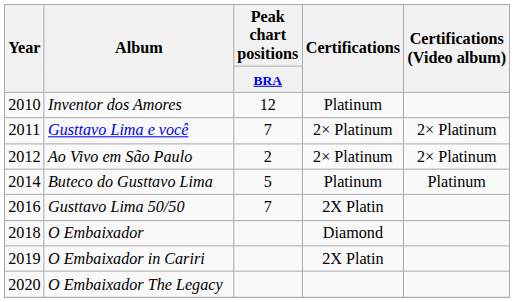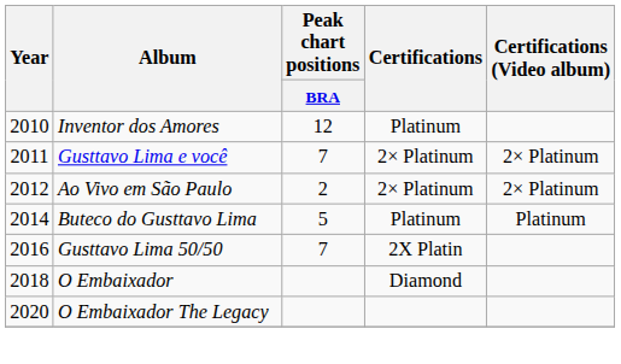- row: 2019 | O Embaixador in Cariri | 2X Platin
